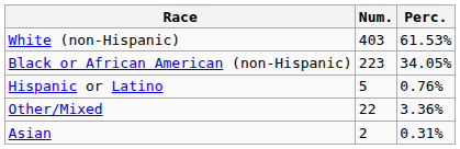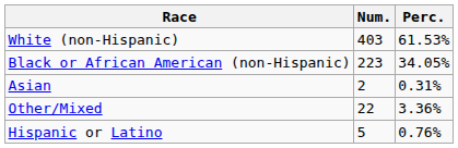rows swapped: Asian <-> Hispanic or Latino
